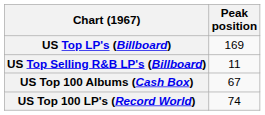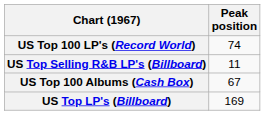rows swapped: US Top LP's (Billboard) <-> US Top 100 LP's (Record World)
